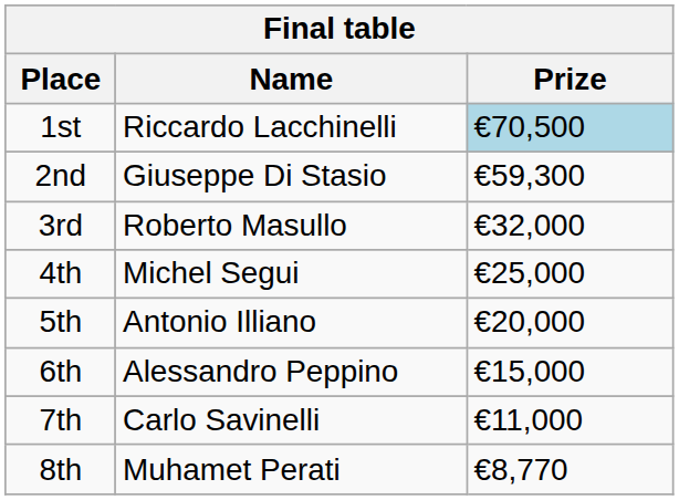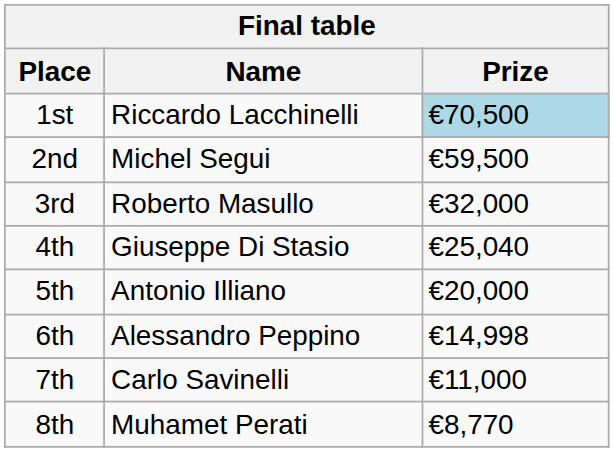2nd | Name: Giuseppe Di Stasio -> Michel Segui
2nd | Prize: €59,300 -> €59,500
4th | Name: Michel Segui -> Giuseppe Di Stasio
4th | Prize: €25,000 -> €25,040
6th | Prize: €15,000 -> €14,998
